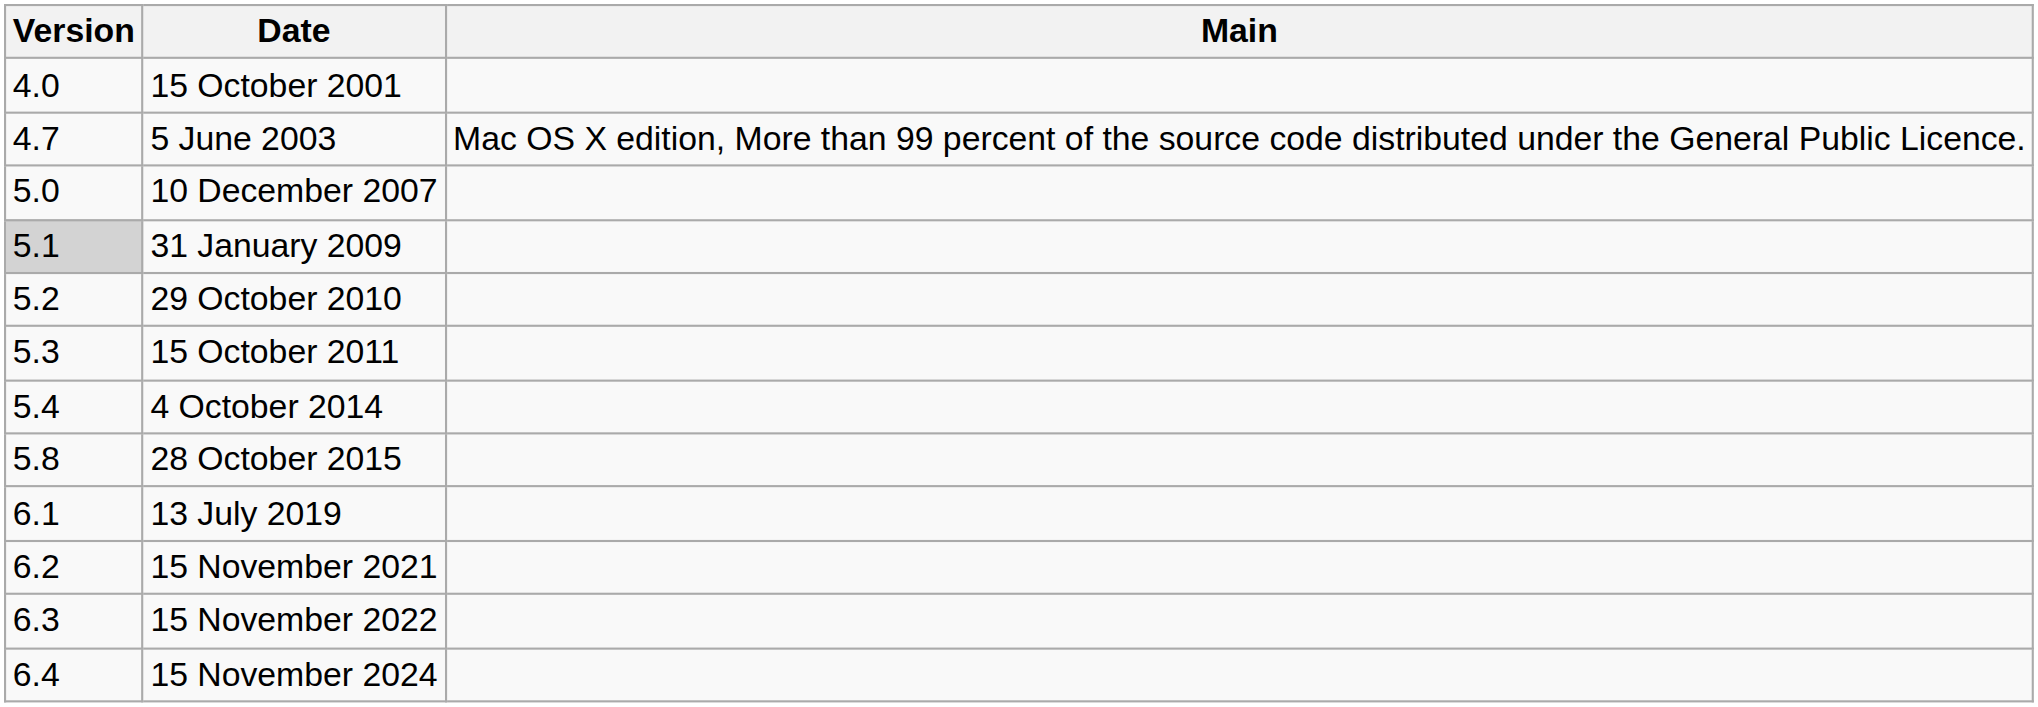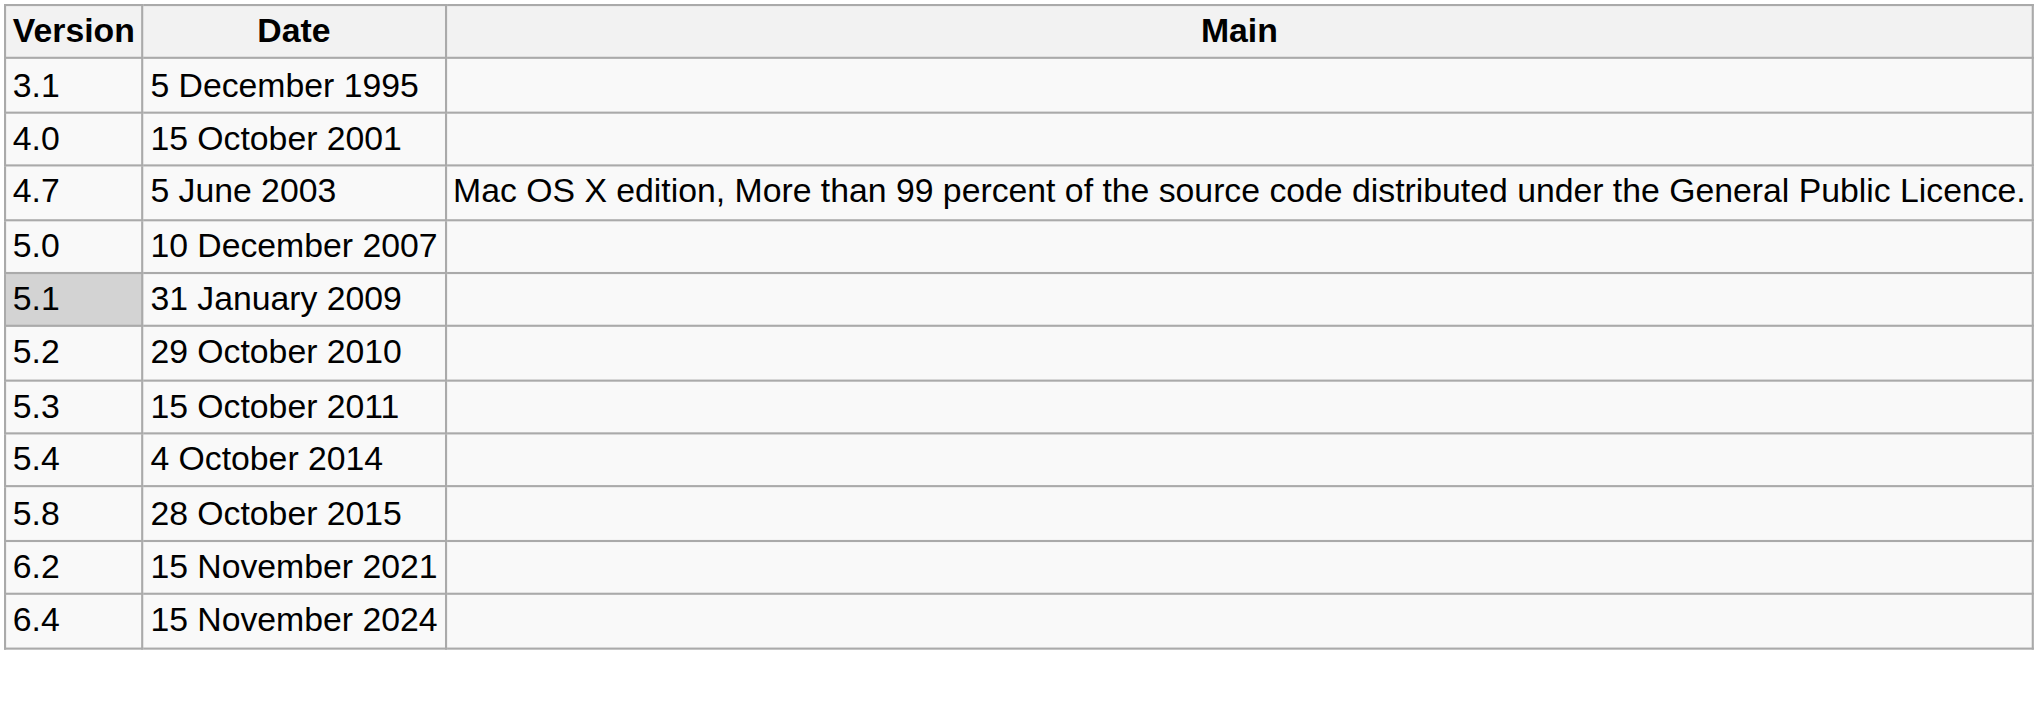+ row: 3.1 | 5 December 1995
- row: 6.1 | 13 July 2019
- row: 6.3 | 15 November 2022
